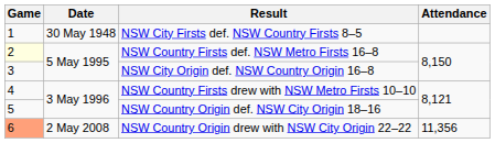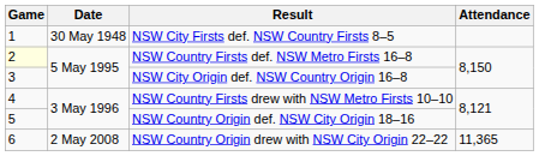NSW Country Origin drew with NSW City Origin 22–22 | Game: lightsalmon background -> no background
NSW Country Origin drew with NSW City Origin 22–22 | Attendance: 11,356 -> 11,365
